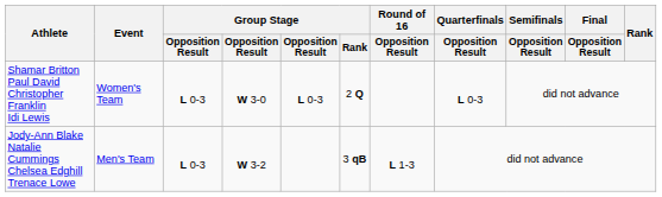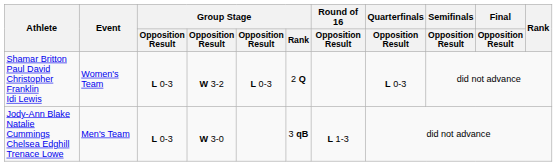Shamar Britton Paul David Christopher Franklin Idi Lewis | column 4: W 3-0 -> W 3-2
Jody-Ann Blake Natalie Cummings Chelsea Edghill Trenace Lowe | column 4: W 3-2 -> W 3-0
